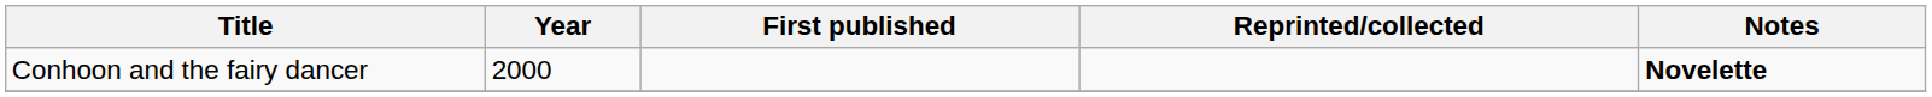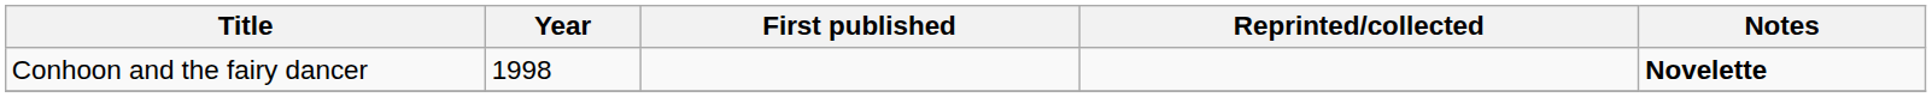Conhoon and the fairy dancer | Year: 2000 -> 1998
